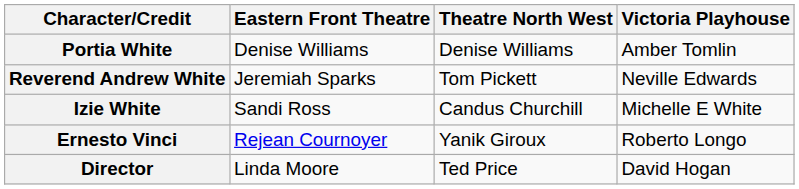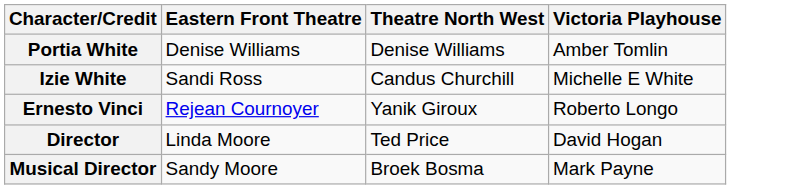- row: Reverend Andrew White | Jeremiah Sparks | Tom Pickett | Neville Edwards
+ row: Musical Director | Sandy Moore | Broek Bosma | Mark Payne
